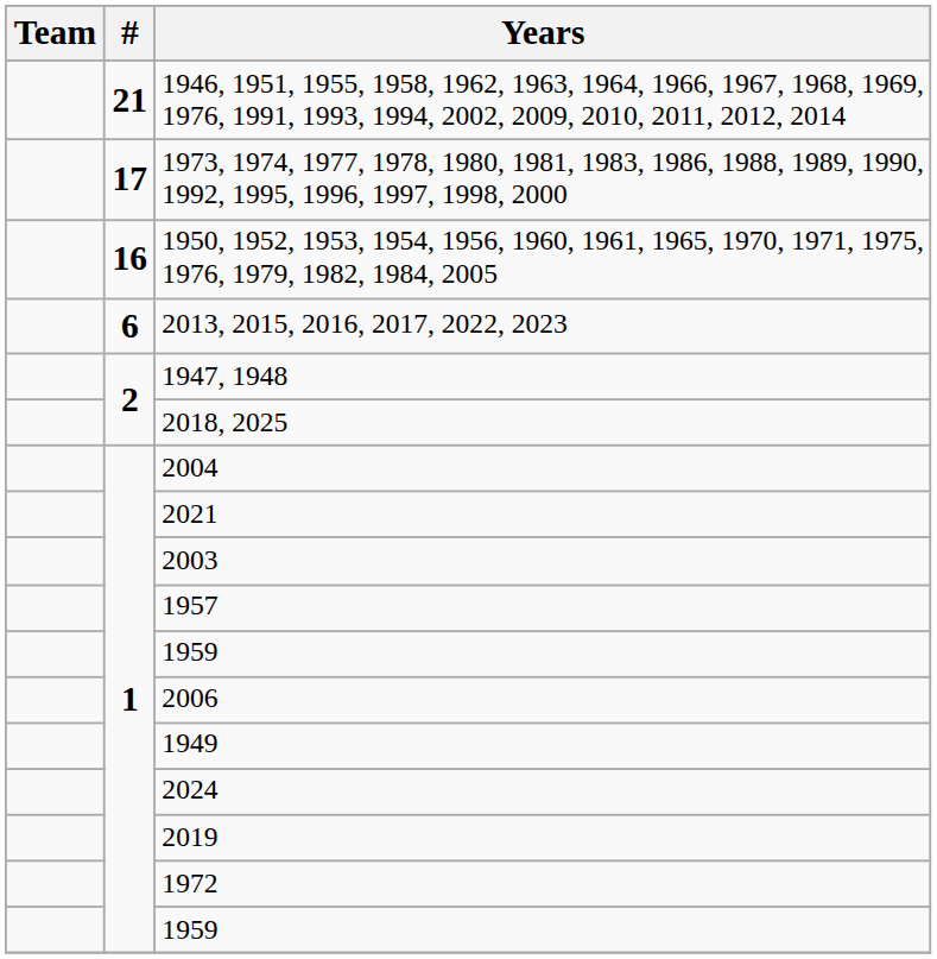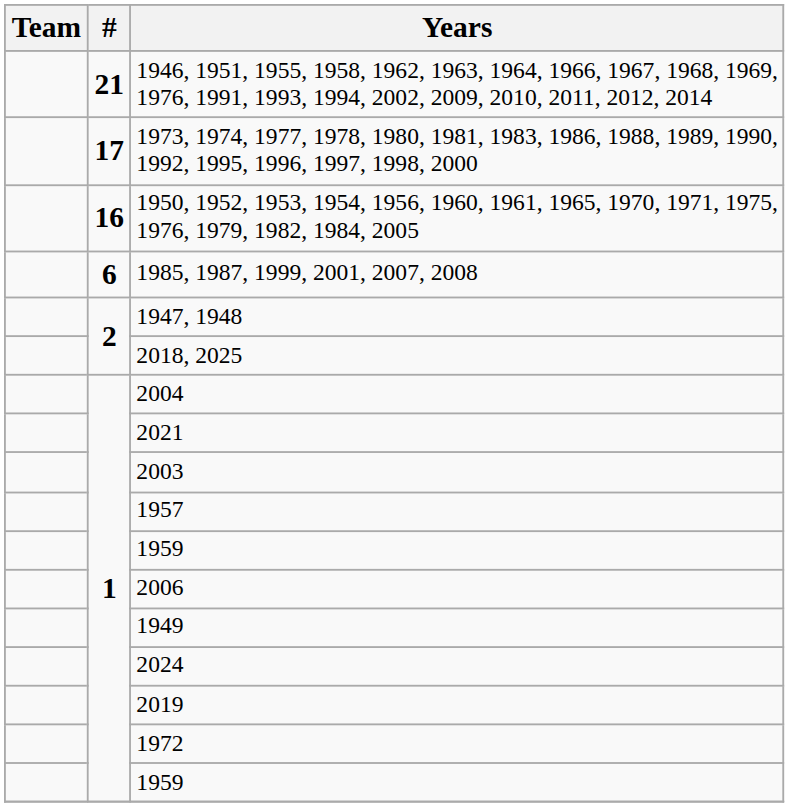+ row: 6 | 1985, 1987, 1999, 2001, 2007, 2008
- row: 6 | 2013, 2015, 2016, 2017, 2022, 2023
